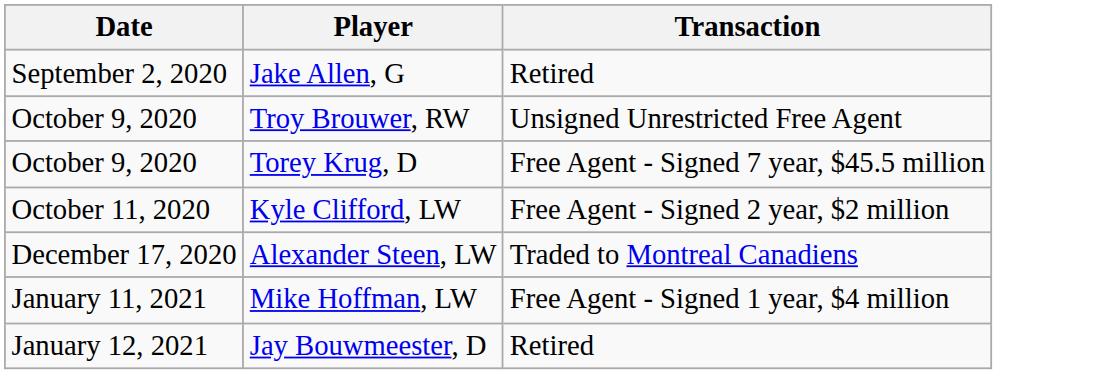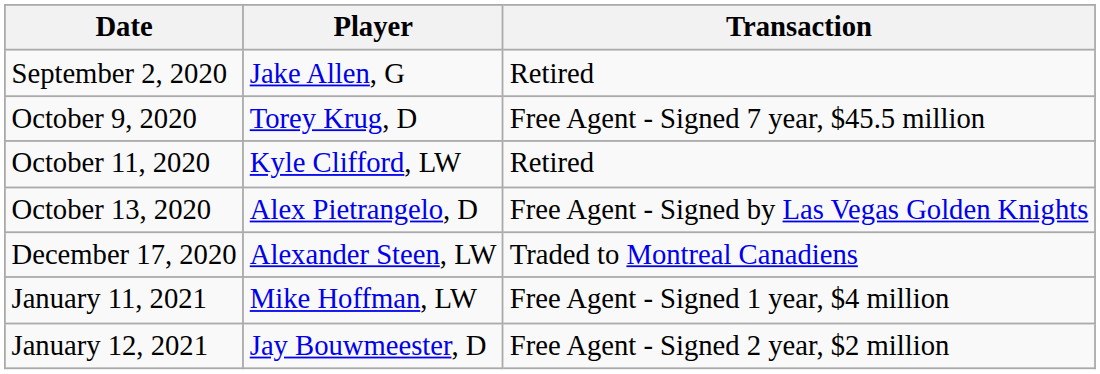- row: October 9, 2020 | Troy Brouwer, RW | Unsigned Unrestricted Free Agent
Kyle Clifford, LW | Transaction: Free Agent - Signed 2 year, $2 million -> Retired
+ row: October 13, 2020 | Alex Pietrangelo, D | Free Agent - Signed by Las Vegas Golden Knights
Jay Bouwmeester, D | Transaction: Retired -> Free Agent - Signed 2 year, $2 million
